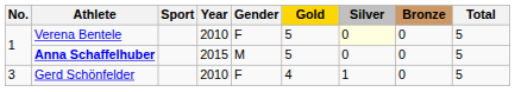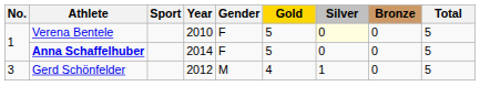Anna Schaffelhuber | Year: 2015 -> 2014
Anna Schaffelhuber | Gender: M -> F
Gerd Schönfelder | Year: 2010 -> 2012
Gerd Schönfelder | Gender: F -> M
